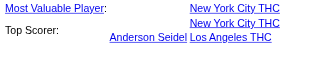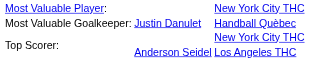+ row: Most Valuable Goalkeeper: | Justin Danulet | Handball Quèbec
